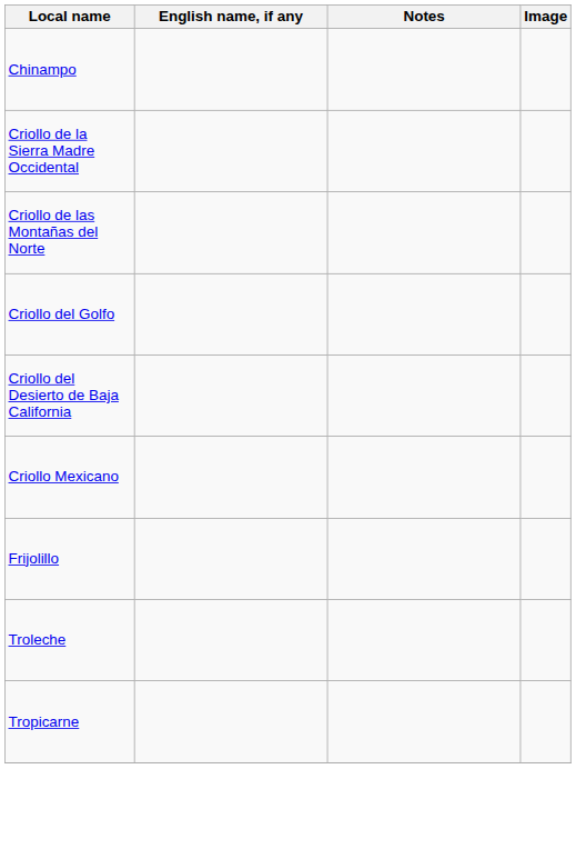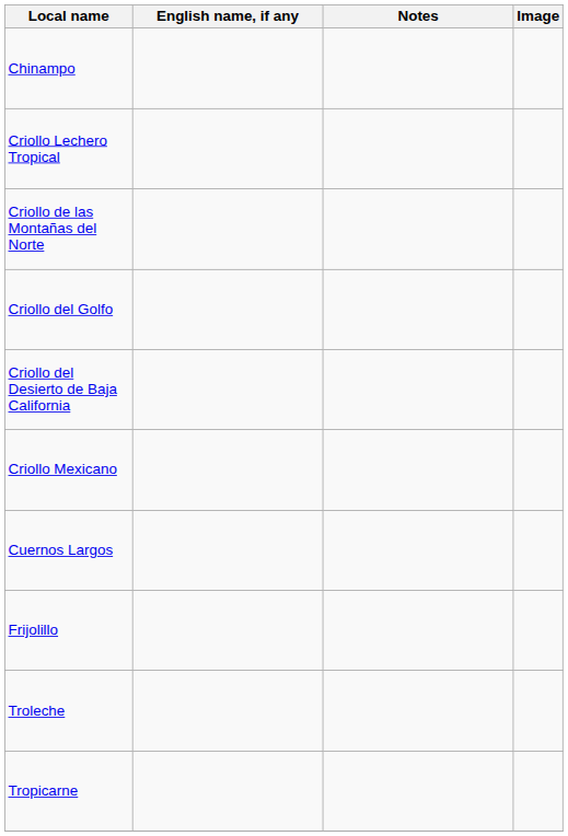+ row: Criollo Lechero Tropical
- row: Criollo de la Sierra Madre Occidental
+ row: Cuernos Largos
